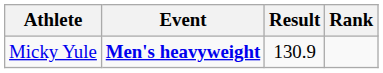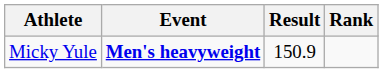Micky Yule | Result: 130.9 -> 150.9
